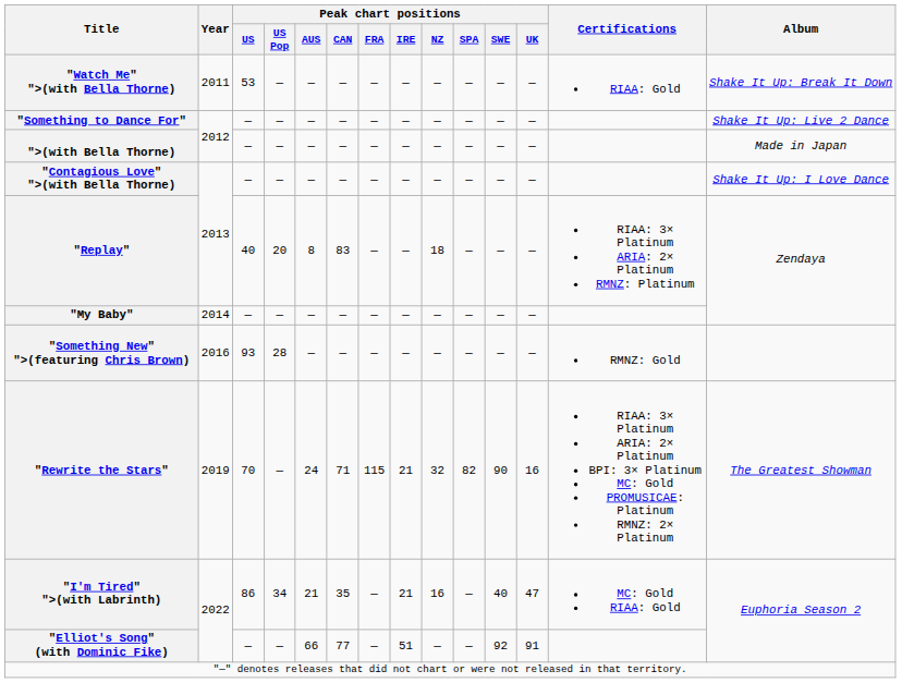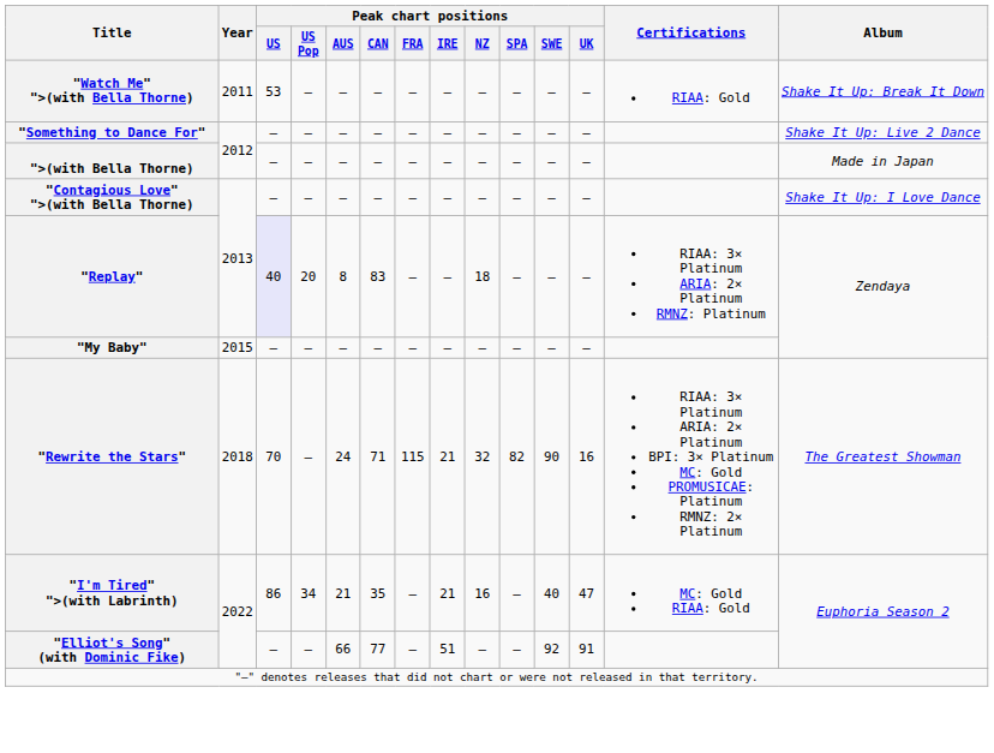"Replay" | Peak chart positions / US: no background -> lavender background
"My Baby" | Year: 2014 -> 2015
- row: "Something New" ">(featuring Chris Brown) | 2016 | 93 | 28 | — | — | — | — | — | — | — | — | RMNZ: Gold
"Rewrite the Stars" | Year: 2019 -> 2018
